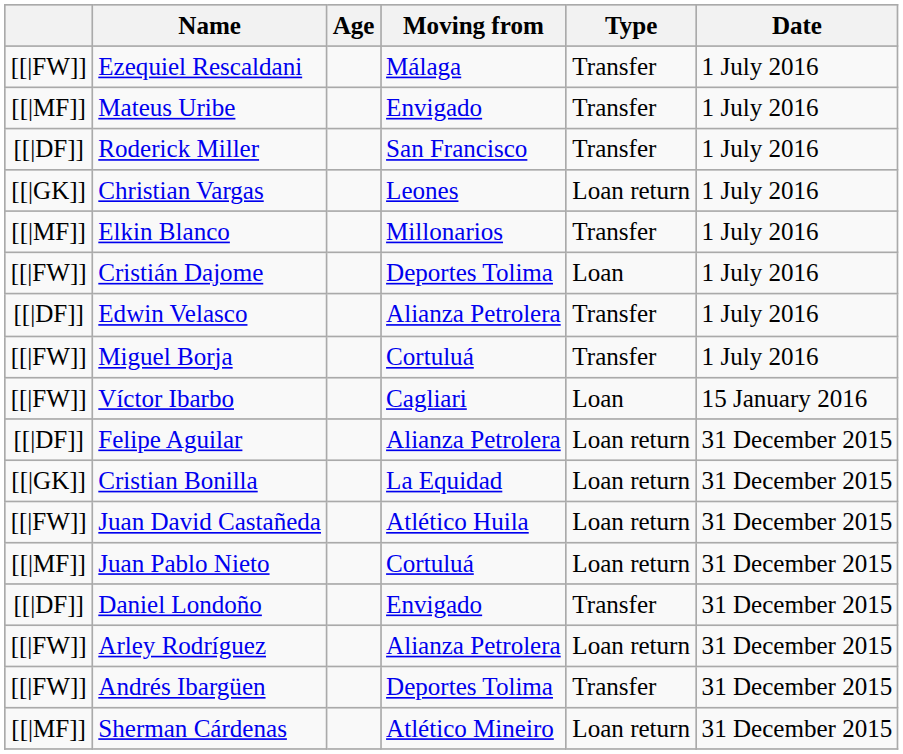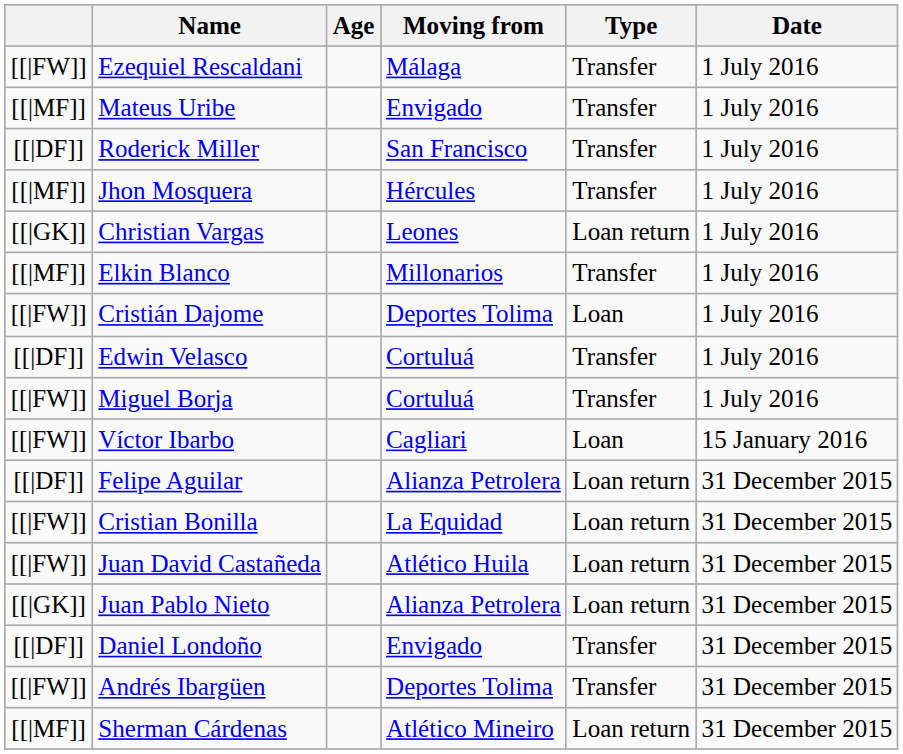+ row: [[|MF]] | Jhon Mosquera | Hércules | Transfer | 1 July 2016
Edwin Velasco | Moving from: Alianza Petrolera -> Cortuluá
Cristian Bonilla | column 1: [[|GK]] -> [[|FW]]
Juan Pablo Nieto | column 1: [[|MF]] -> [[|GK]]
Juan Pablo Nieto | Moving from: Cortuluá -> Alianza Petrolera
- row: [[|FW]] | Arley Rodríguez | Alianza Petrolera | Loan return | 31 December 2015
